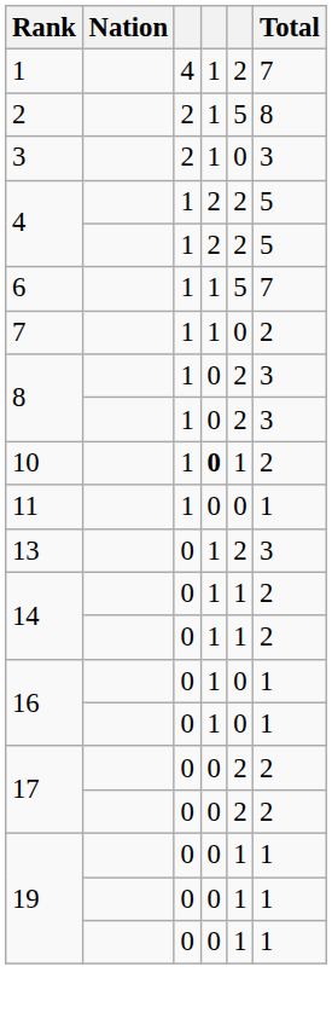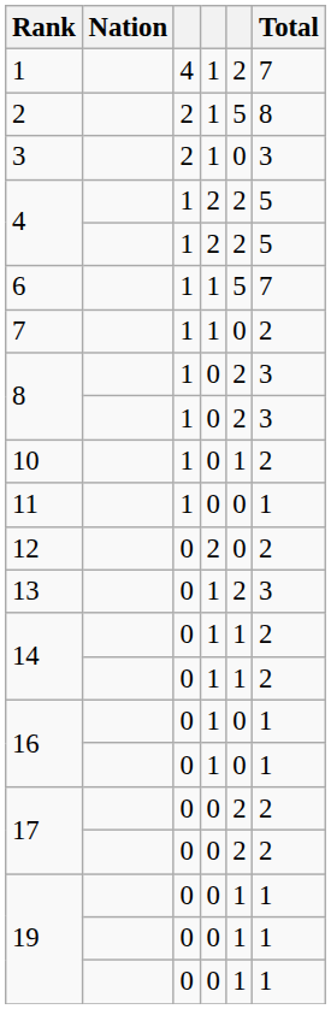10 | column 4: bold -> normal
+ row: 12 | 0 | 2 | 0 | 2
